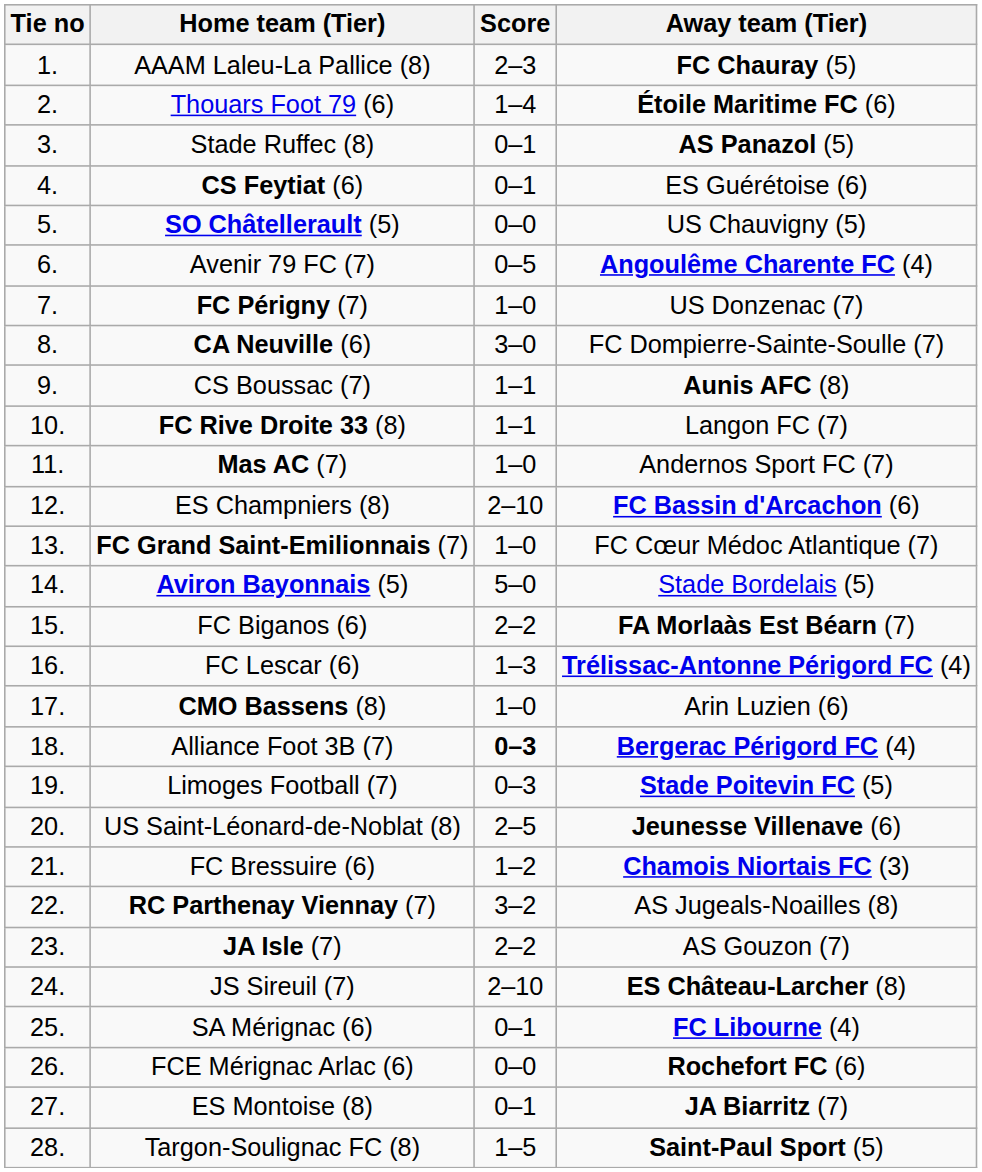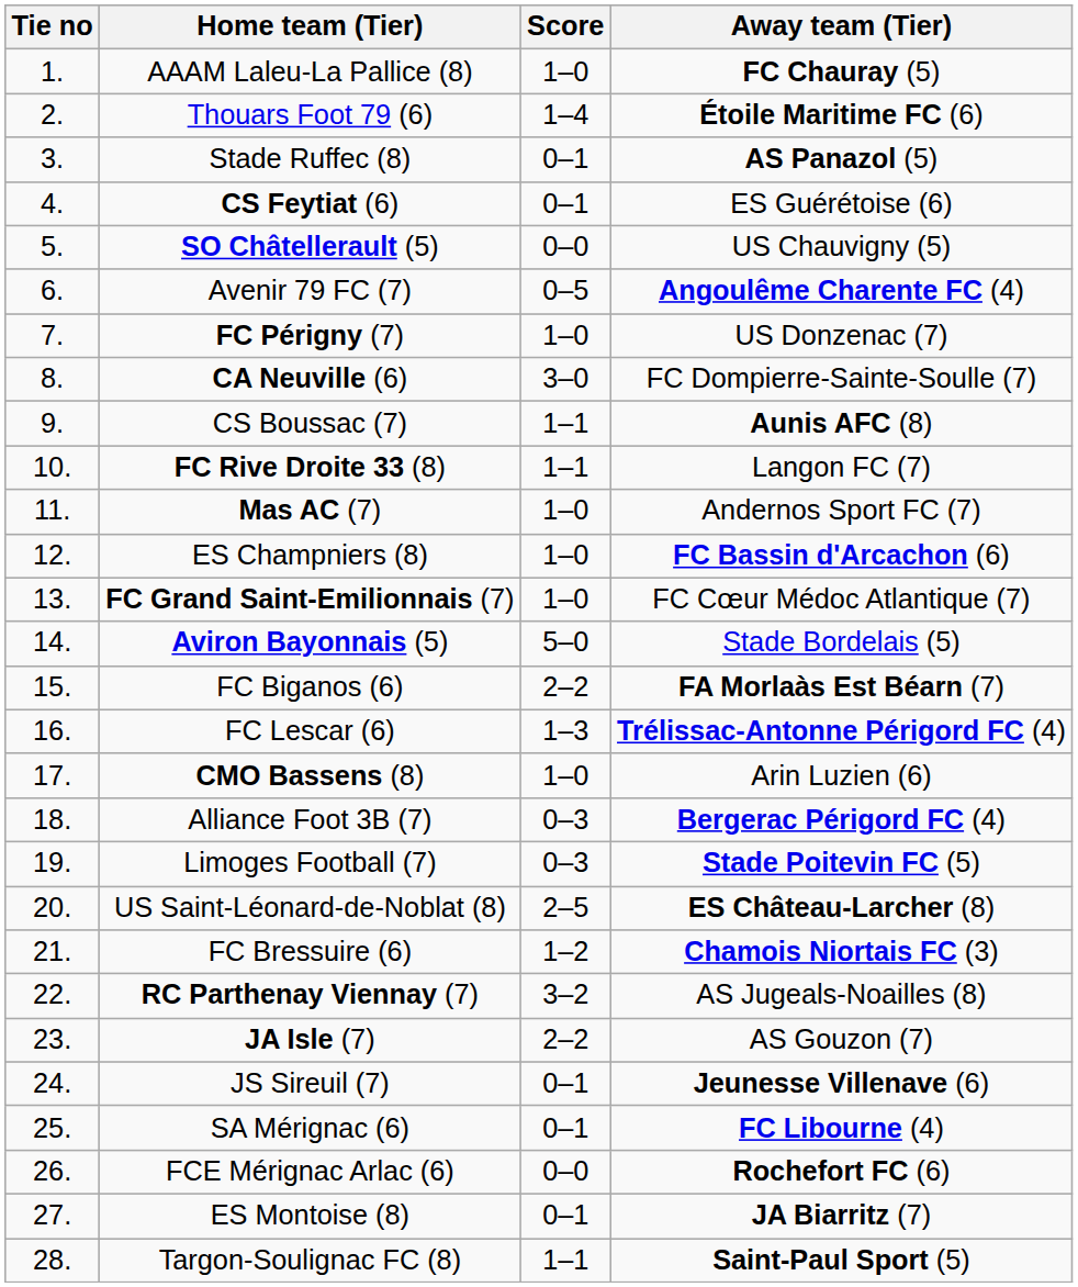AAAM Laleu-La Pallice (8) | Score: 2–3 -> 1–0
ES Champniers (8) | Score: 2–10 -> 1–0
Alliance Foot 3B (7) | Score: bold -> normal
US Saint-Léonard-de-Noblat (8) | Away team (Tier): Jeunesse Villenave (6) -> ES Château-Larcher (8)
JS Sireuil (7) | Score: 2–10 -> 0–1
JS Sireuil (7) | Away team (Tier): ES Château-Larcher (8) -> Jeunesse Villenave (6)
Targon-Soulignac FC (8) | Score: 1–5 -> 1–1
